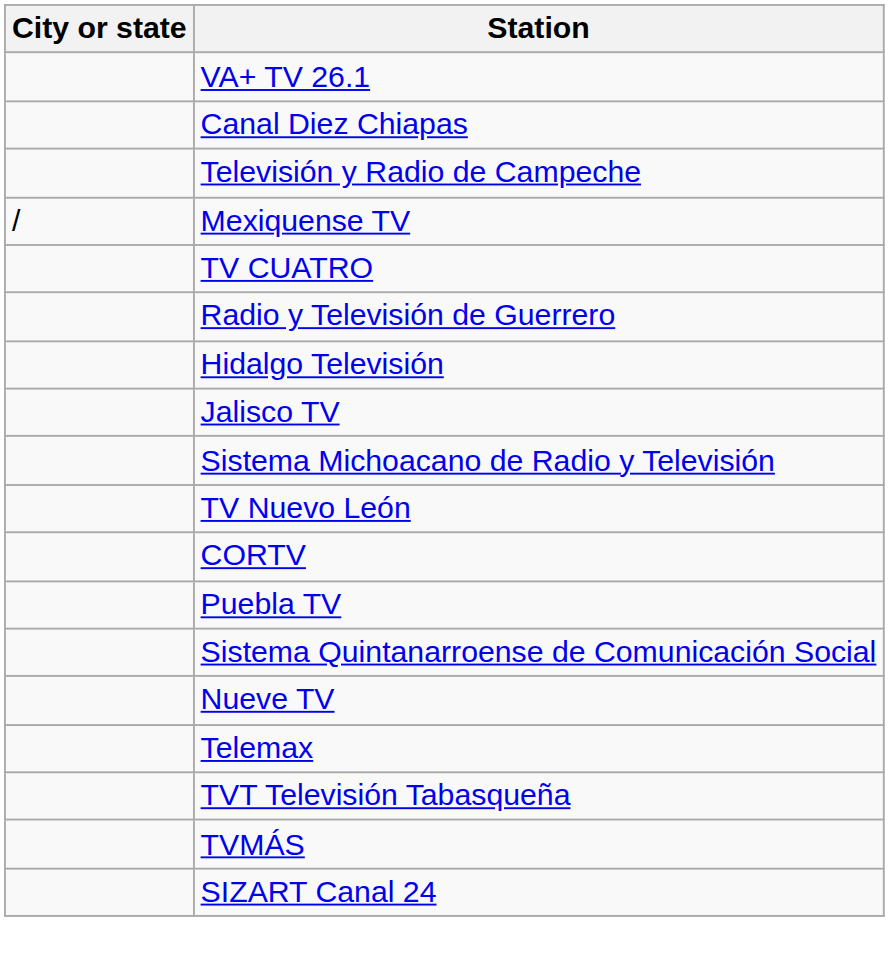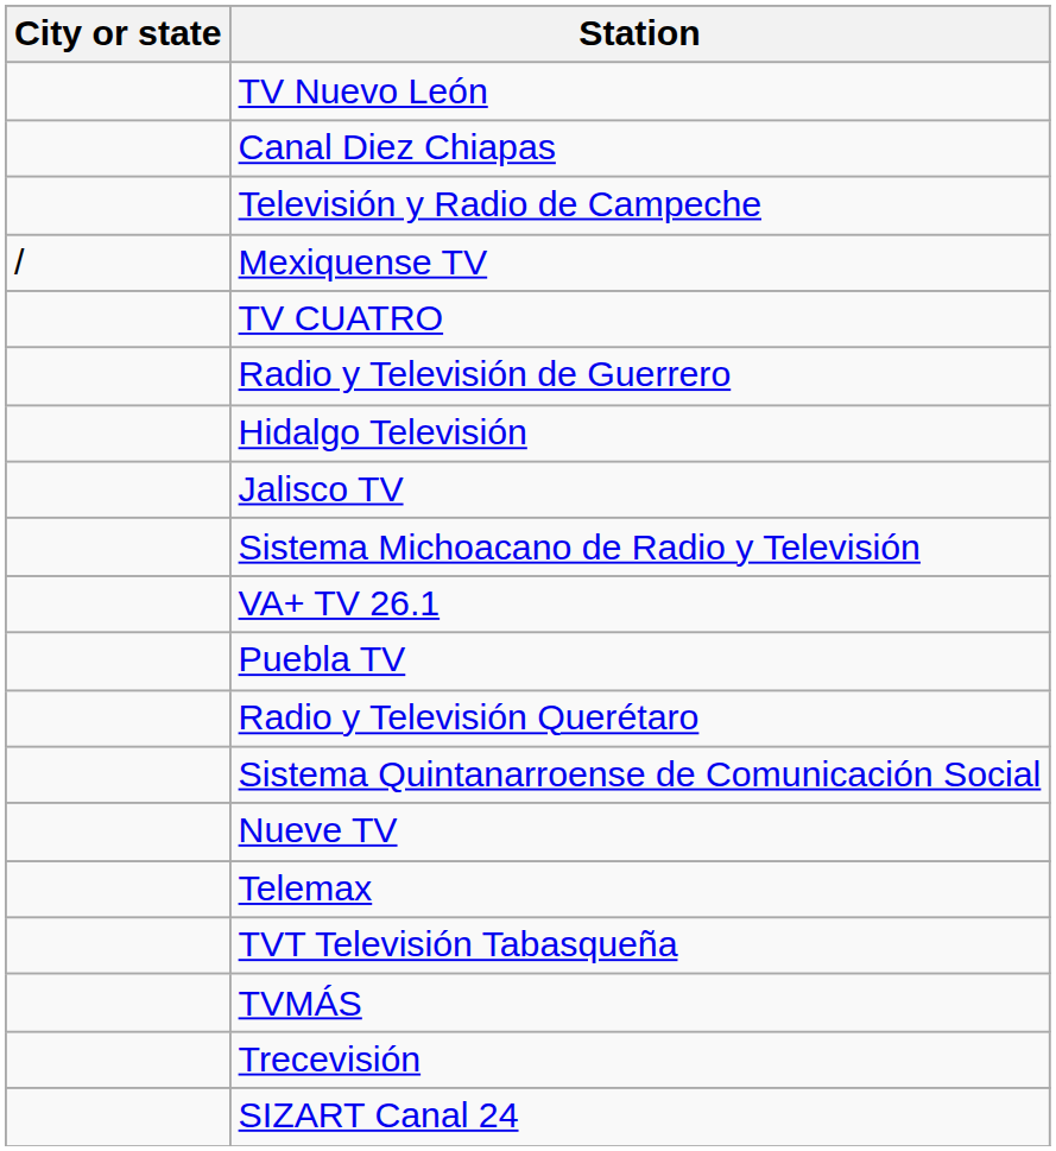rows swapped: VA+ TV 26.1 <-> TV Nuevo León
- row: CORTV
+ row: Radio y Televisión Querétaro
+ row: Trecevisión
